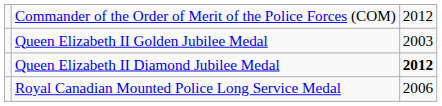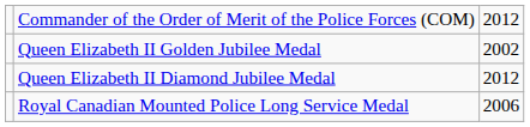Queen Elizabeth II Golden Jubilee Medal | column 3: 2003 -> 2002
Queen Elizabeth II Diamond Jubilee Medal | column 3: bold -> normal
